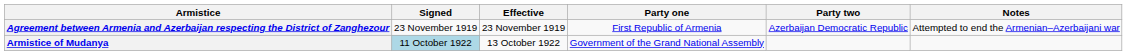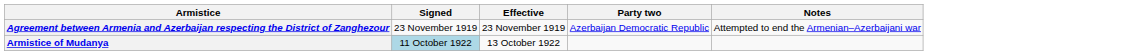- column: Party one | First Republic of Armenia | Government of the Grand National Assembly
